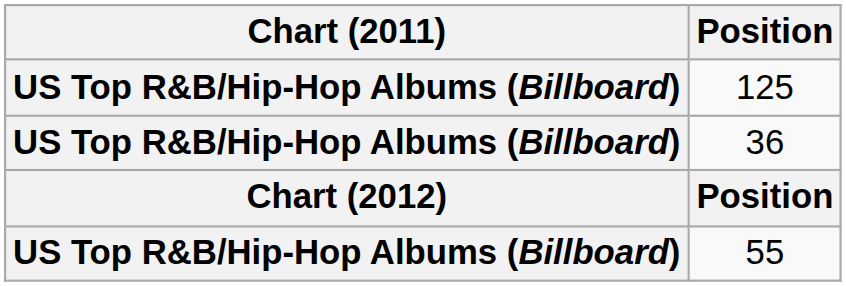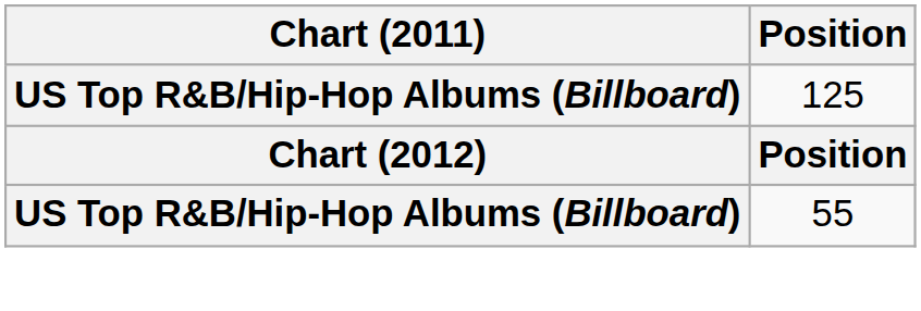- row: US Top R&B/Hip-Hop Albums (Billboard) | 36
